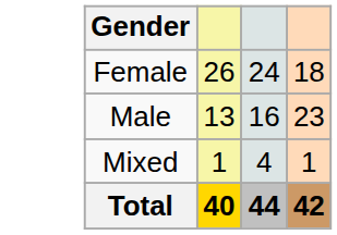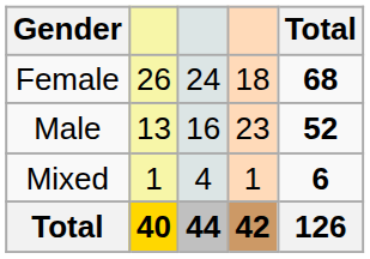+ column: Total | 68 | 52 | 6 | 126
